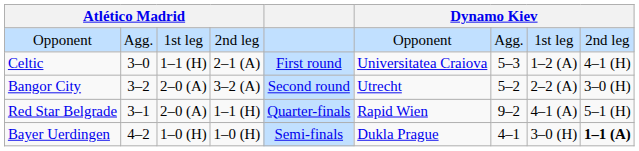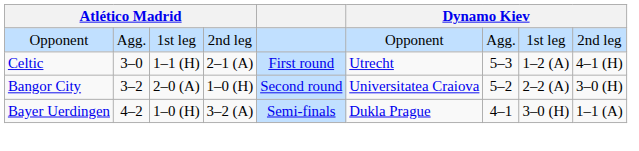Celtic | column 6: Universitatea Craiova -> Utrecht
Bangor City | column 4: 3–2 (A) -> 1–0 (H)
Bangor City | column 6: Utrecht -> Universitatea Craiova
- row: Red Star Belgrade | 3–1 | 2–0 (A) | 1–1 (H) | Quarter-finals | Rapid Wien | 9–2 | 4–1 (A) | 5–1 (H)
Bayer Uerdingen | column 4: 1–0 (H) -> 3–2 (A)
Bayer Uerdingen | column 9: bold -> normal
